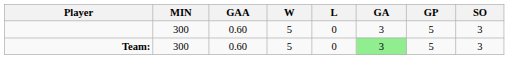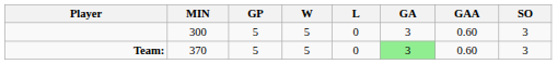columns swapped: GP <-> GAA
Team: | MIN: 300 -> 370
